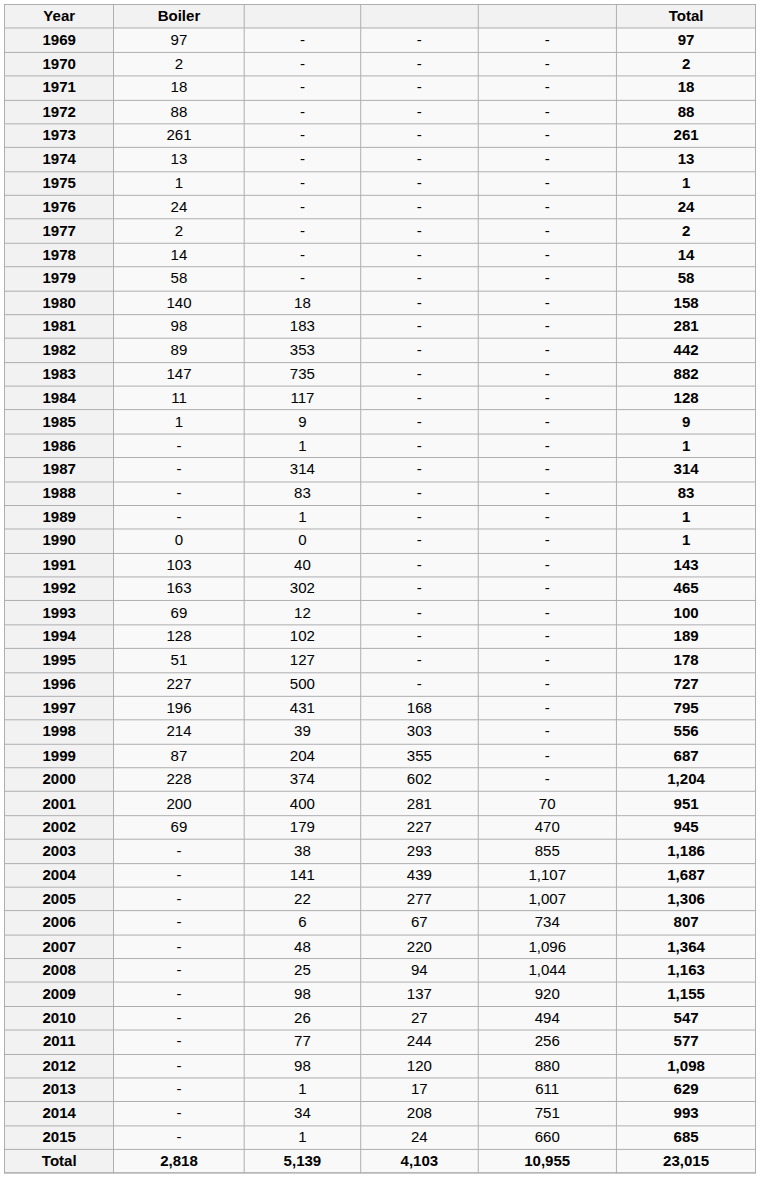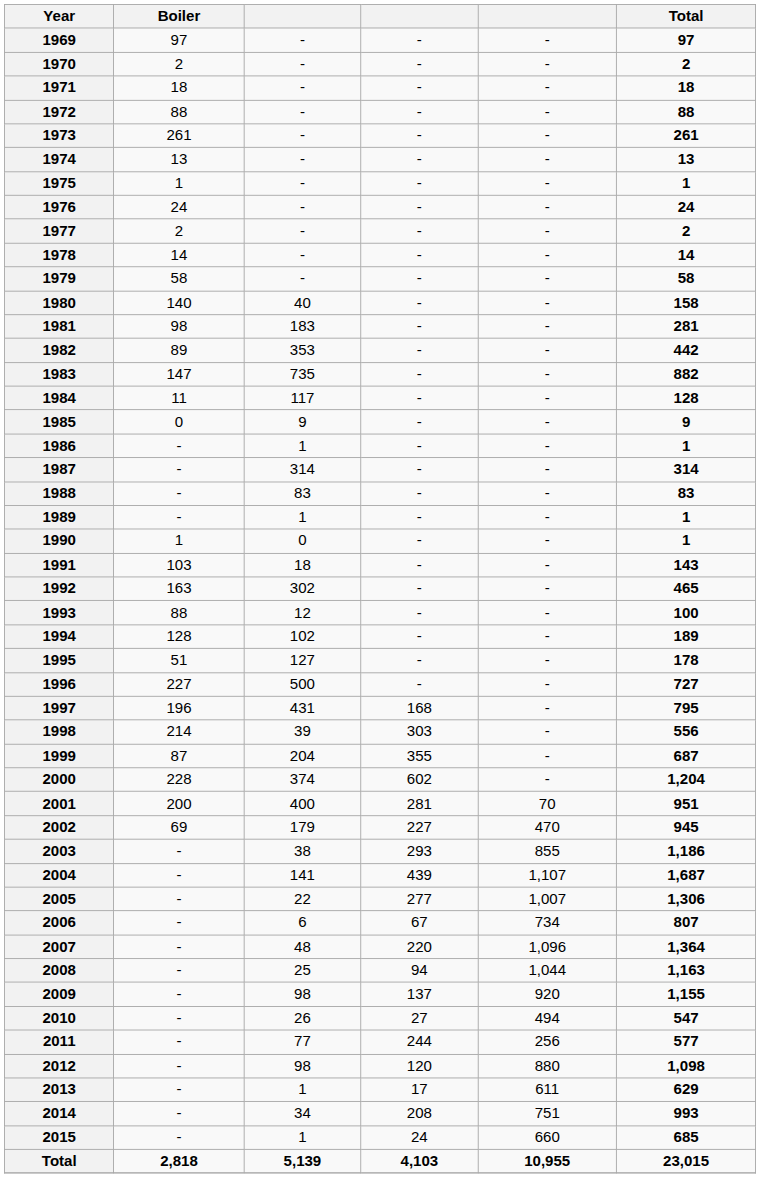1980 | column 3: 18 -> 40
1985 | Boiler: 1 -> 0
1990 | Boiler: 0 -> 1
1991 | column 3: 40 -> 18
1993 | Boiler: 69 -> 88
